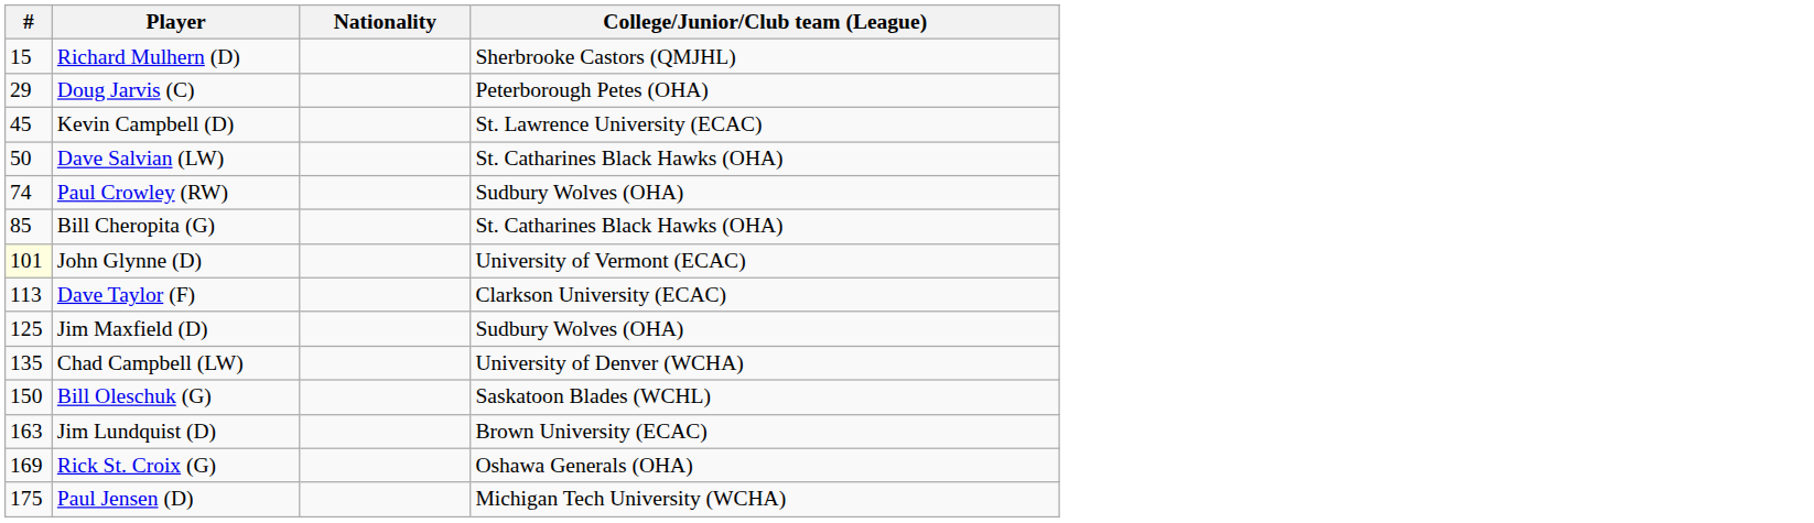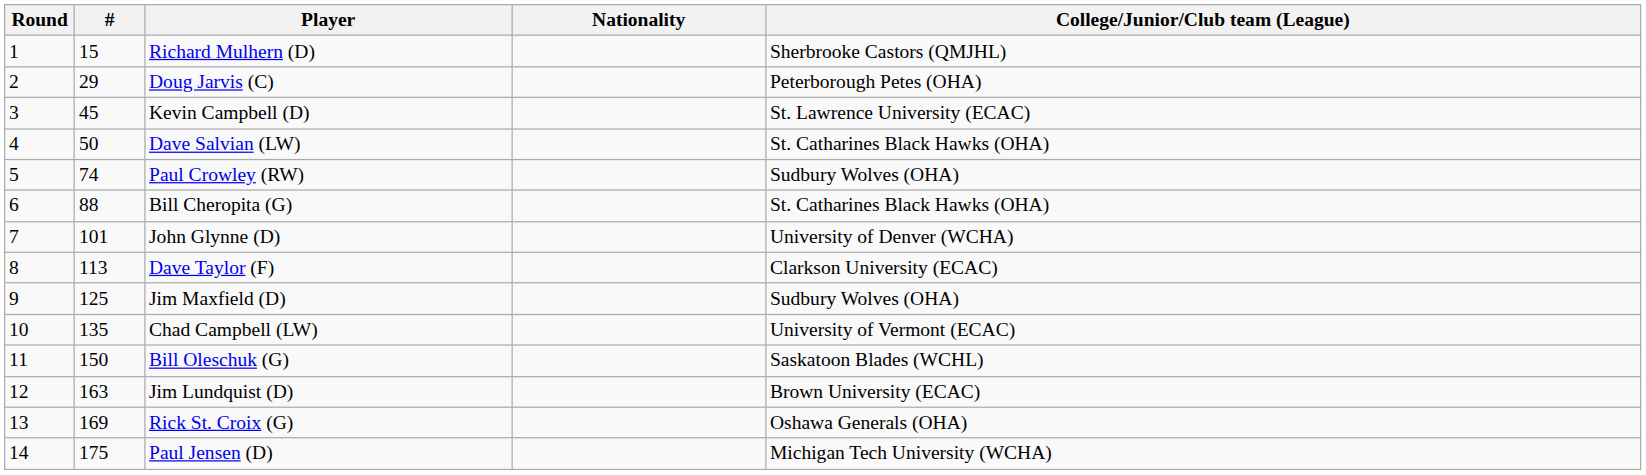+ column: Round | 1 | 2 | 3 | 4 | 5 | 6 | 7 | 8 | 9 | 10 | 11 | 12 | 13 | 14
Bill Cheropita (G) | #: 85 -> 88
John Glynne (D) | #: lightyellow background -> no background
John Glynne (D) | College/Junior/Club team (League): University of Vermont (ECAC) -> University of Denver (WCHA)
Chad Campbell (LW) | College/Junior/Club team (League): University of Denver (WCHA) -> University of Vermont (ECAC)
